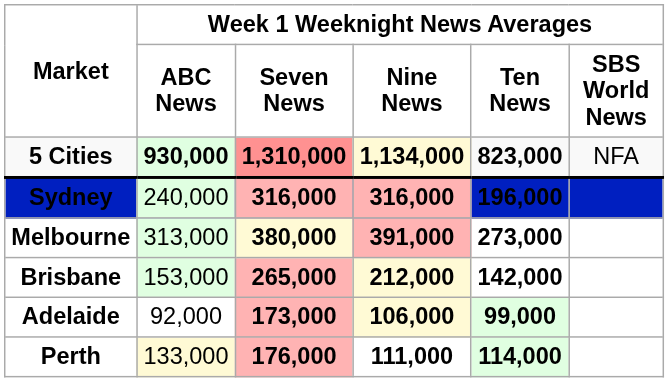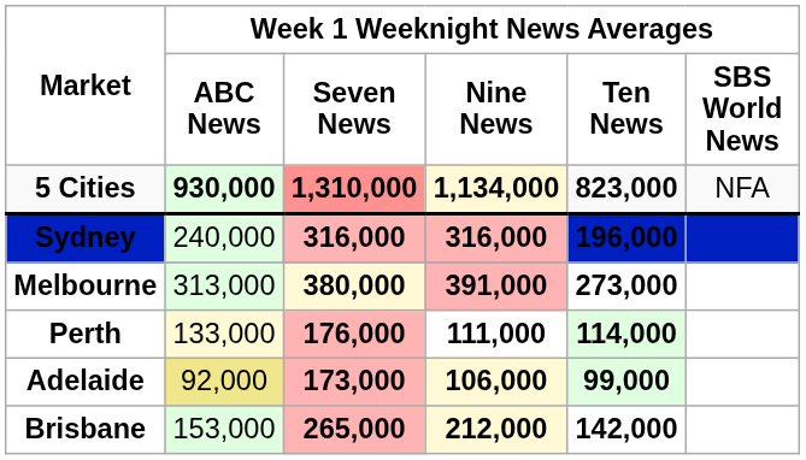rows swapped: Brisbane <-> Perth
Adelaide | column 2: no background -> khaki background
